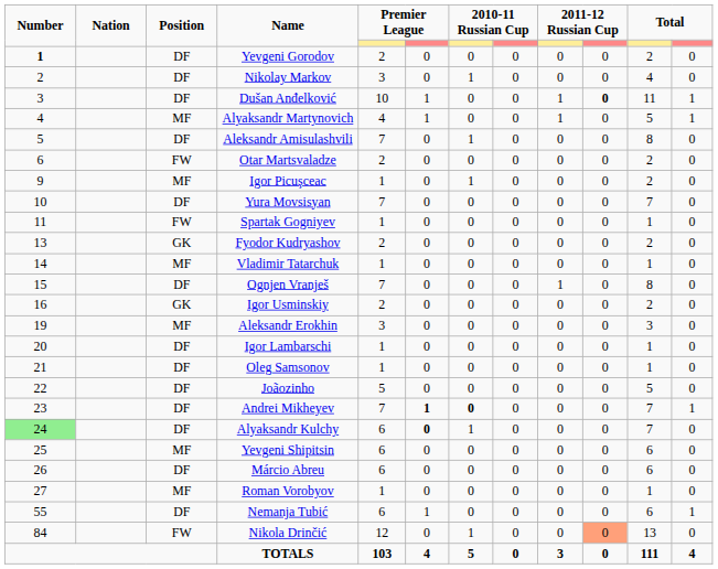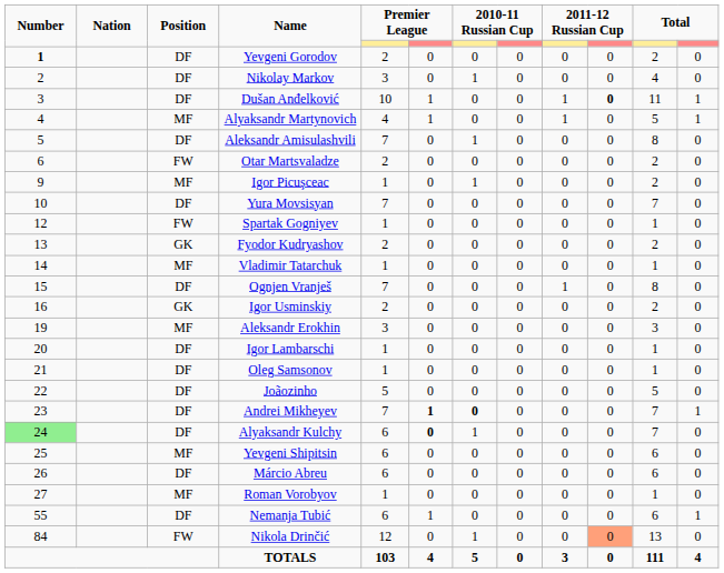Spartak Gogniyev | Number: 11 -> 12
